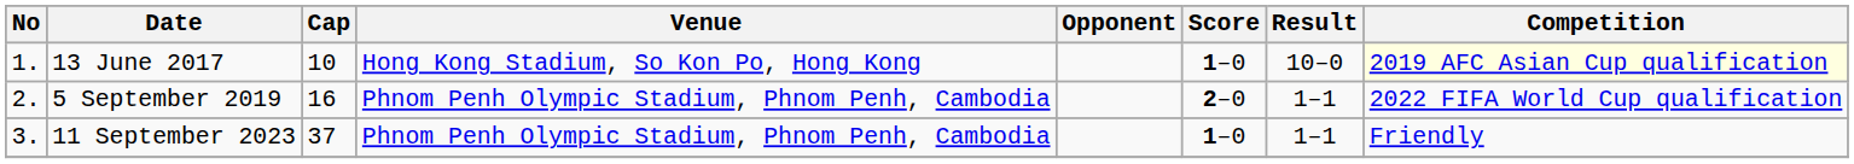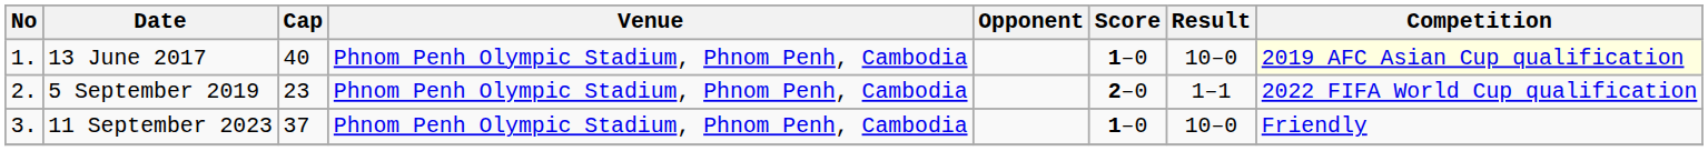13 June 2017 | Cap: 10 -> 40
13 June 2017 | Venue: Hong Kong Stadium, So Kon Po, Hong Kong -> Phnom Penh Olympic Stadium, Phnom Penh, Cambodia
5 September 2019 | Cap: 16 -> 23
11 September 2023 | Result: 1–1 -> 10–0
